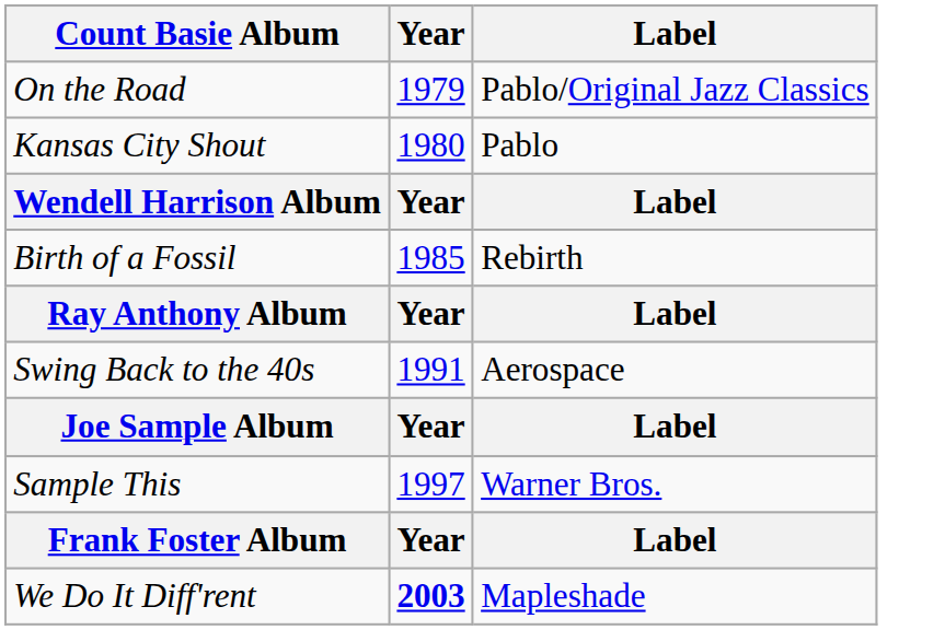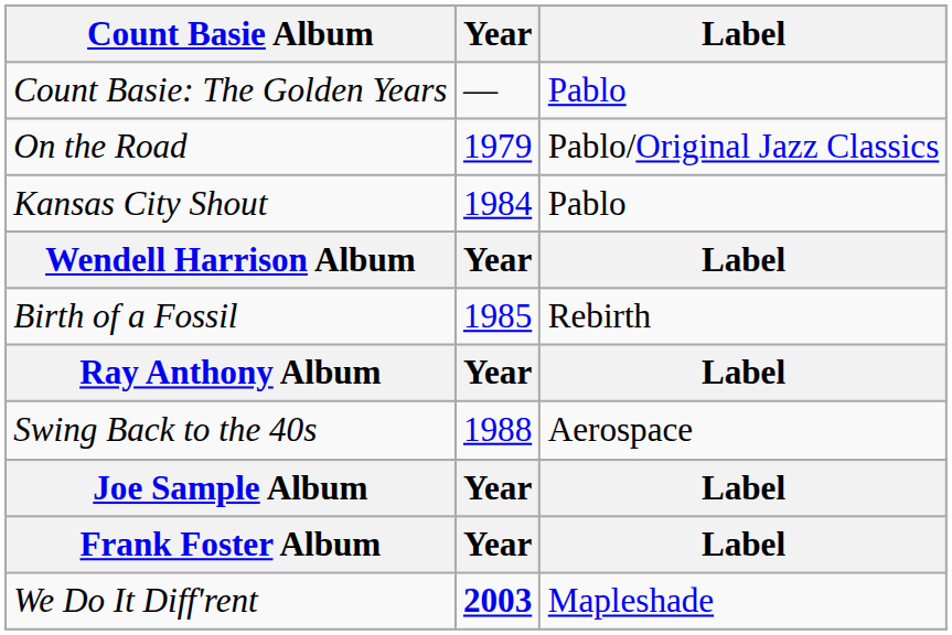+ row: Count Basie: The Golden Years | — | Pablo
Kansas City Shout | Year: 1980 -> 1984
Swing Back to the 40s | Year: 1991 -> 1988
- row: Sample This | 1997 | Warner Bros.
